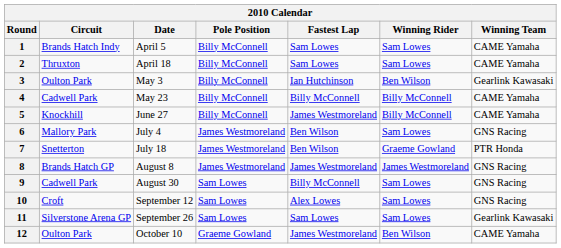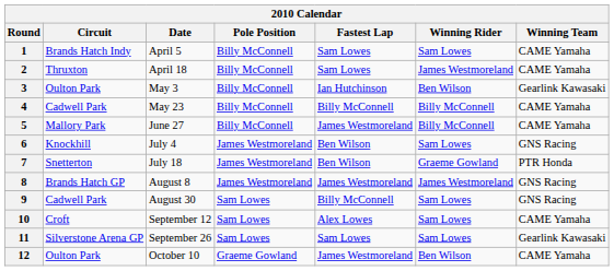2 | Winning Rider: Sam Lowes -> James Westmoreland
5 | Circuit: Knockhill -> Mallory Park
6 | Circuit: Mallory Park -> Knockhill
10 | Winning Team: GNS Racing -> CAME Yamaha
